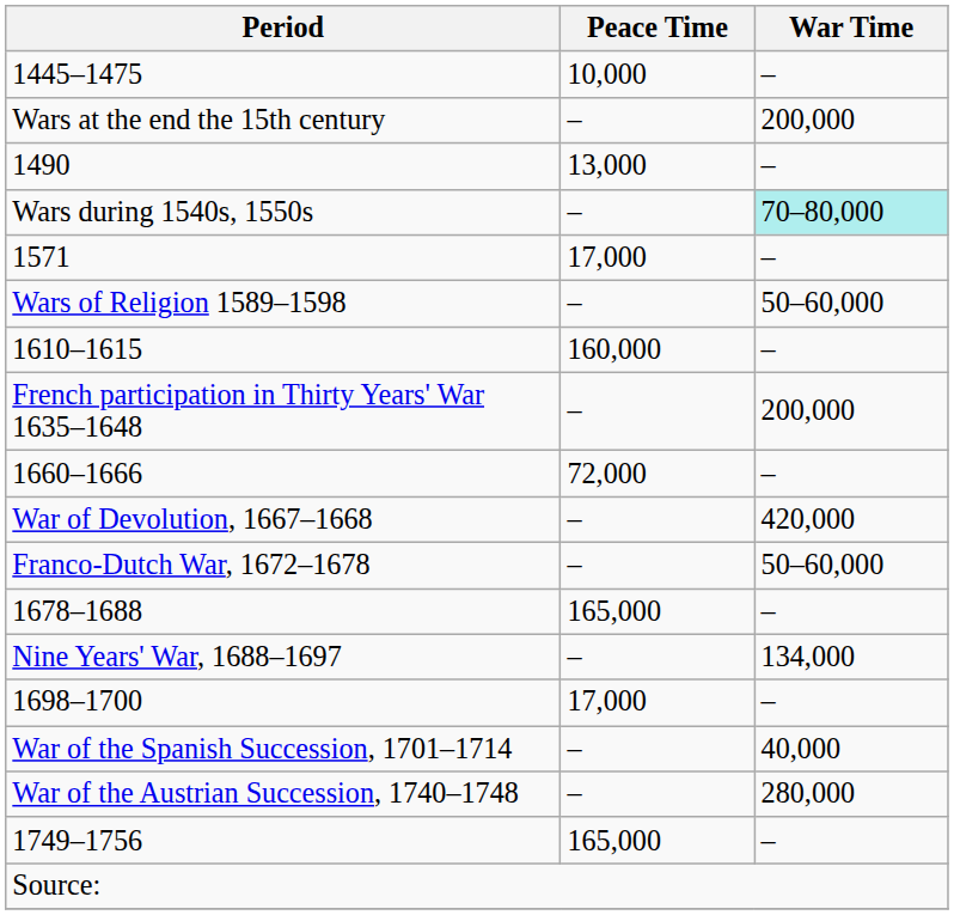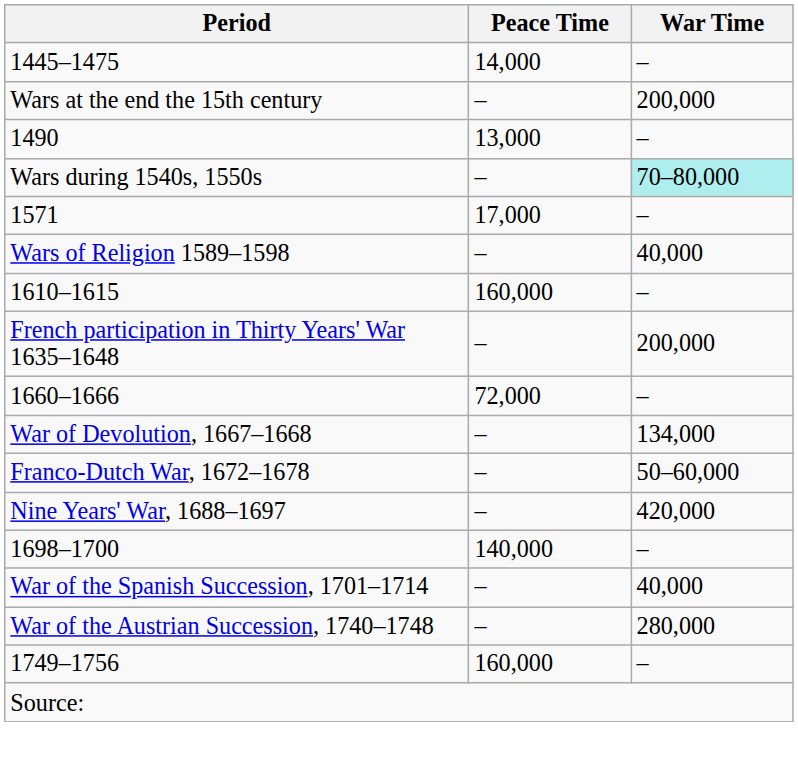1445–1475 | Peace Time: 10,000 -> 14,000
Wars of Religion 1589–1598 | War Time: 50–60,000 -> 40,000
War of Devolution, 1667–1668 | War Time: 420,000 -> 134,000
- row: 1678–1688 | 165,000 | –
Nine Years' War, 1688–1697 | War Time: 134,000 -> 420,000
1698–1700 | Peace Time: 17,000 -> 140,000
1749–1756 | Peace Time: 165,000 -> 160,000
